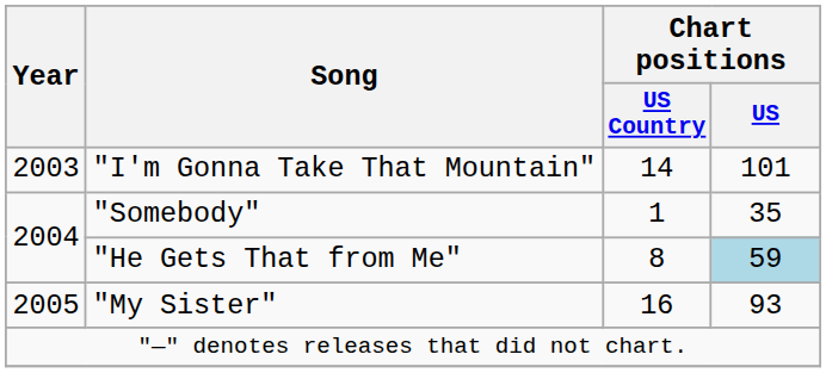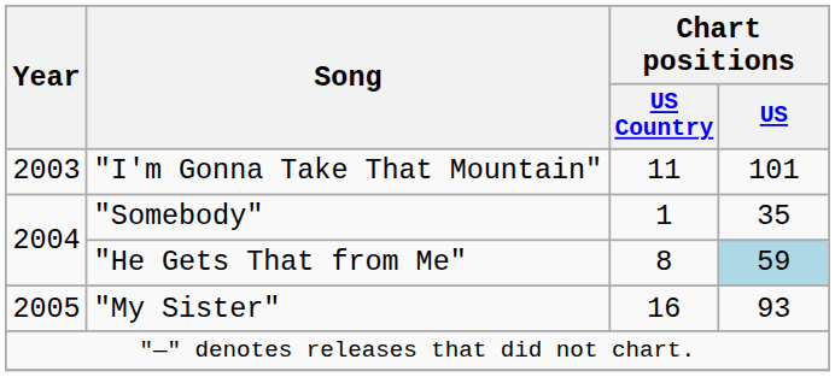"I'm Gonna Take That Mountain" | Chart positions / US Country: 14 -> 11
